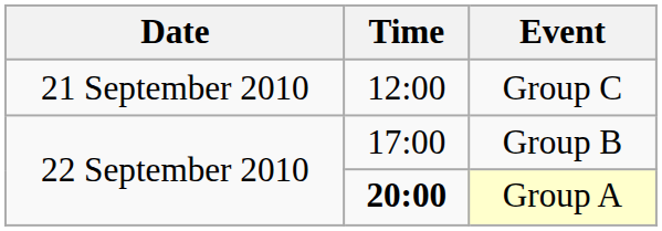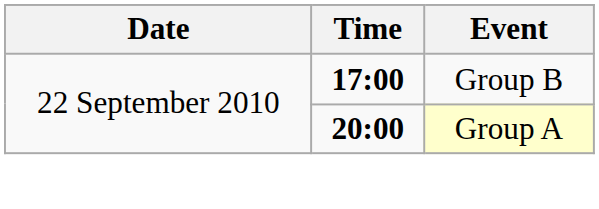- row: 21 September 2010 | 12:00 | Group C
Group B | Time: normal -> bold
